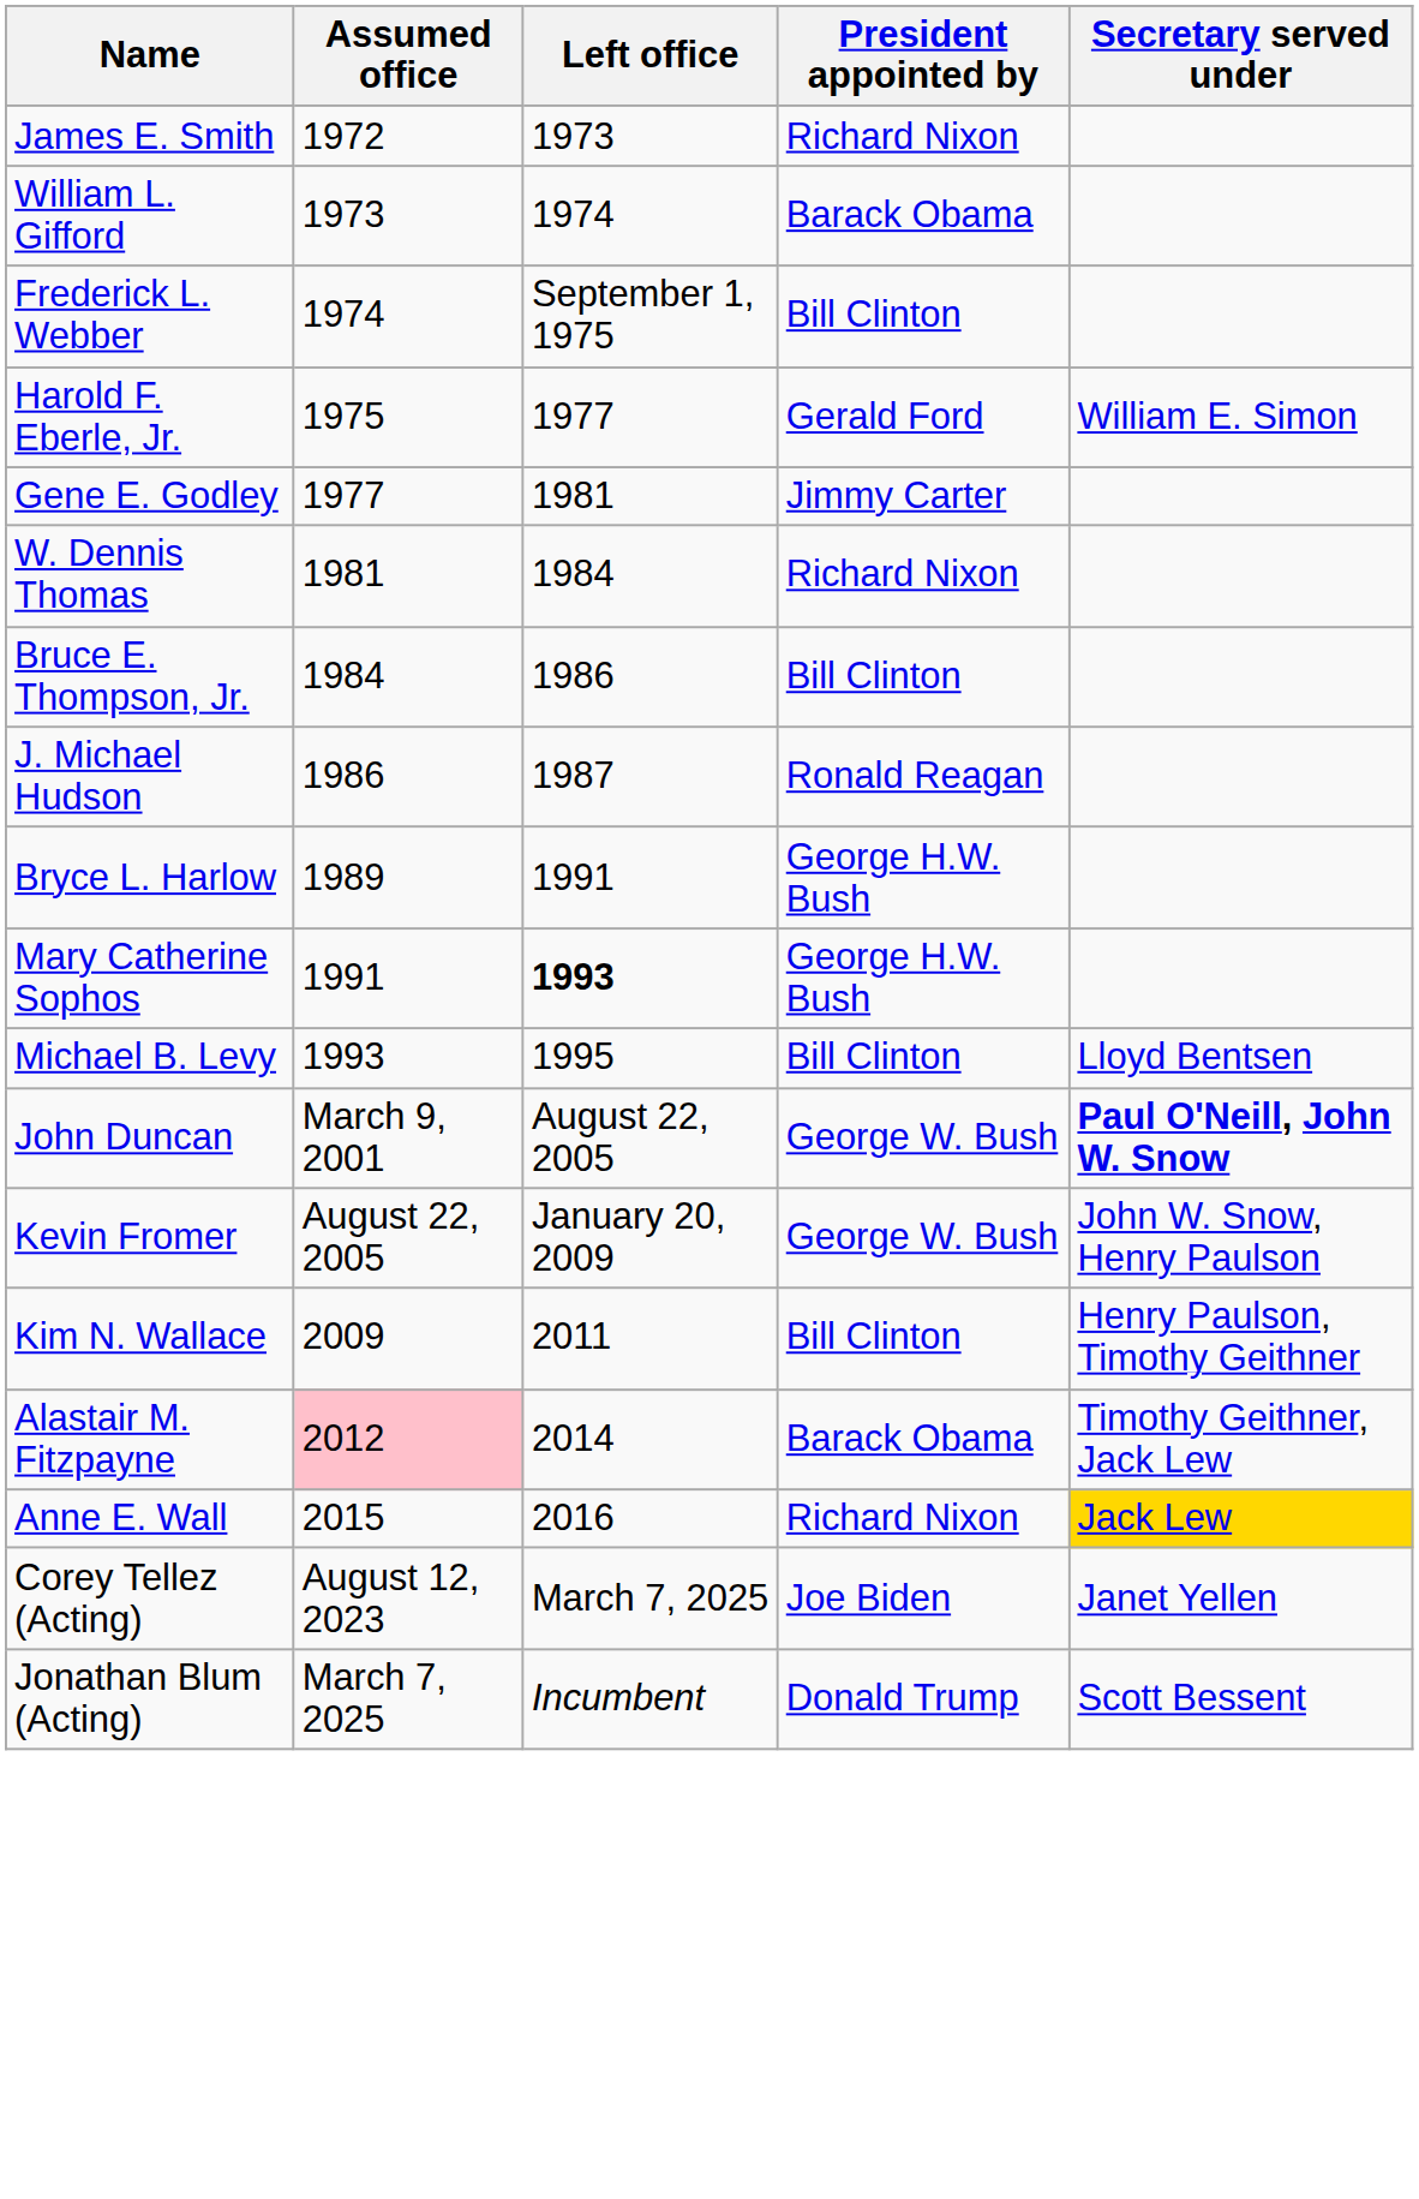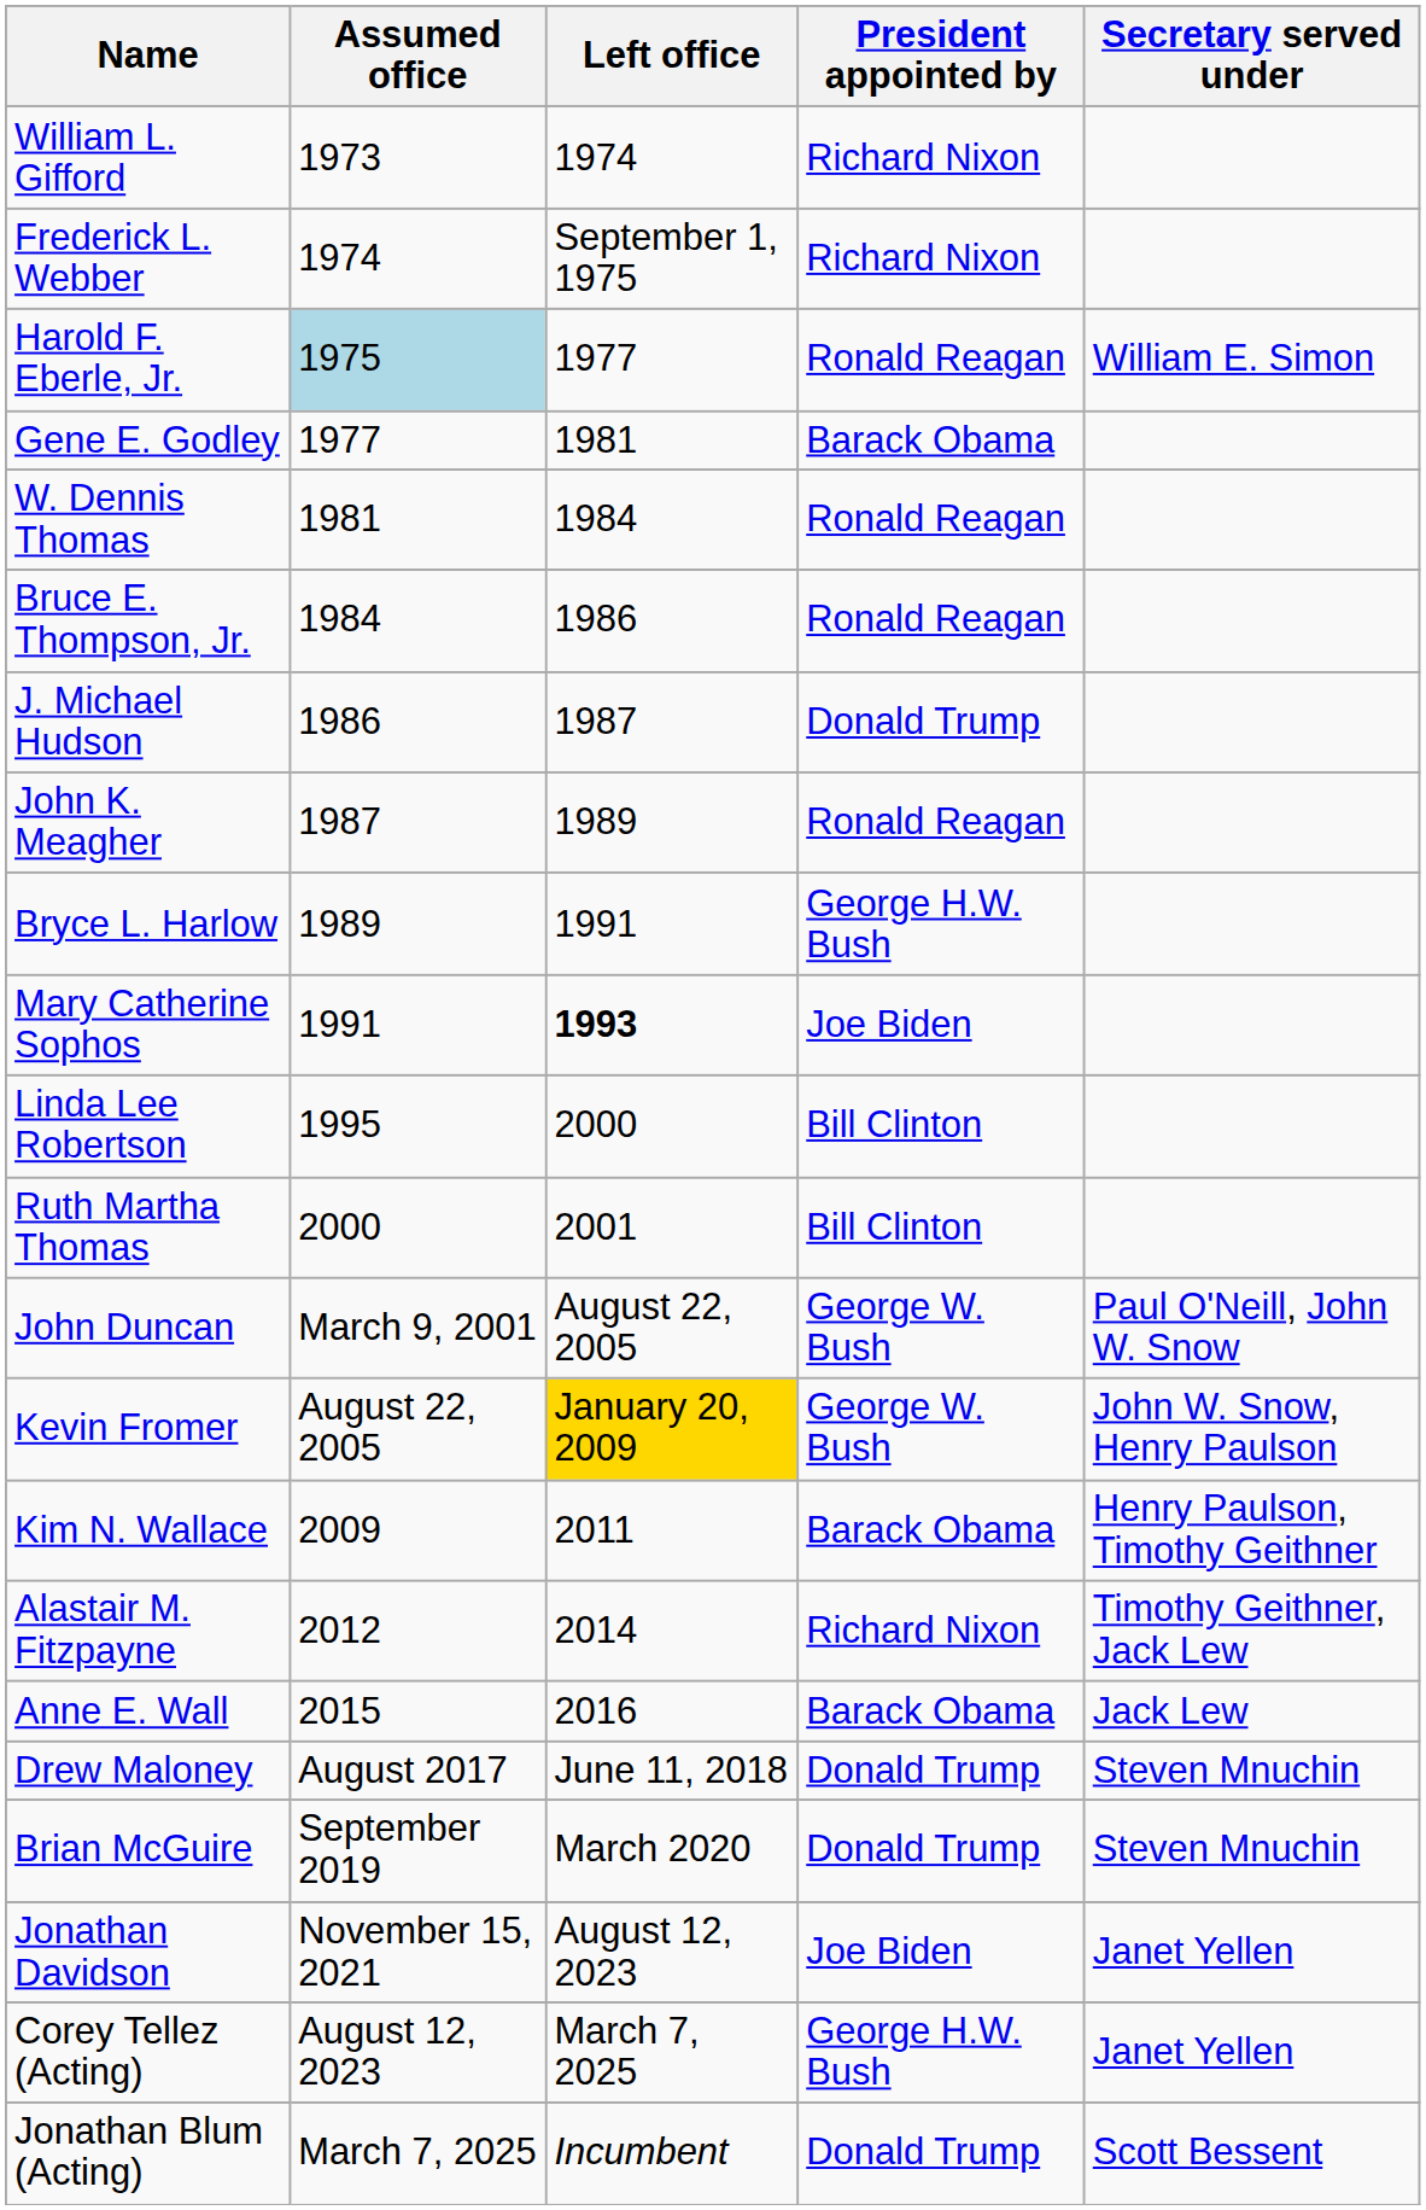- row: James E. Smith | 1972 | 1973 | Richard Nixon
William L. Gifford | President appointed by: Barack Obama -> Richard Nixon
Frederick L. Webber | President appointed by: Bill Clinton -> Richard Nixon
Harold F. Eberle, Jr. | Assumed office: no background -> lightblue background
Harold F. Eberle, Jr. | President appointed by: Gerald Ford -> Ronald Reagan
Gene E. Godley | President appointed by: Jimmy Carter -> Barack Obama
W. Dennis Thomas | President appointed by: Richard Nixon -> Ronald Reagan
Bruce E. Thompson, Jr. | President appointed by: Bill Clinton -> Ronald Reagan
J. Michael Hudson | President appointed by: Ronald Reagan -> Donald Trump
+ row: John K. Meagher | 1987 | 1989 | Ronald Reagan
Mary Catherine Sophos | President appointed by: George H.W. Bush -> Joe Biden
- row: Michael B. Levy | 1993 | 1995 | Bill Clinton | Lloyd Bentsen
+ row: Linda Lee Robertson | 1995 | 2000 | Bill Clinton
+ row: Ruth Martha Thomas | 2000 | 2001 | Bill Clinton
John Duncan | Secretary served under: bold -> normal
Kevin Fromer | Left office: no background -> gold background
Kim N. Wallace | President appointed by: Bill Clinton -> Barack Obama
Alastair M. Fitzpayne | Assumed office: pink background -> no background
Alastair M. Fitzpayne | President appointed by: Barack Obama -> Richard Nixon
Anne E. Wall | President appointed by: Richard Nixon -> Barack Obama
Anne E. Wall | Secretary served under: gold background -> no background
+ row: Drew Maloney | August 2017 | June 11, 2018 | Donald Trump | Steven Mnuchin
+ row: Brian McGuire | September 2019 | March 2020 | Donald Trump | Steven Mnuchin
+ row: Jonathan Davidson | November 15, 2021 | August 12, 2023 | Joe Biden | Janet Yellen
Corey Tellez (Acting) | President appointed by: Joe Biden -> George H.W. Bush
